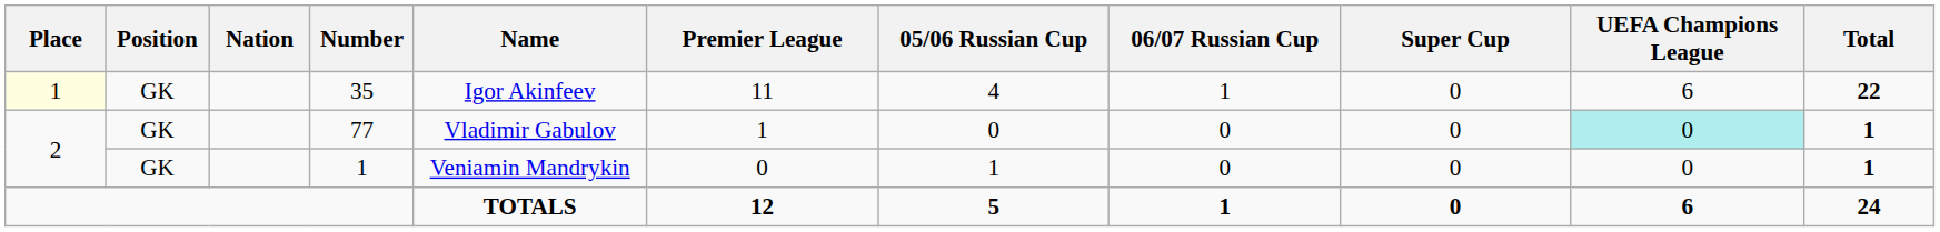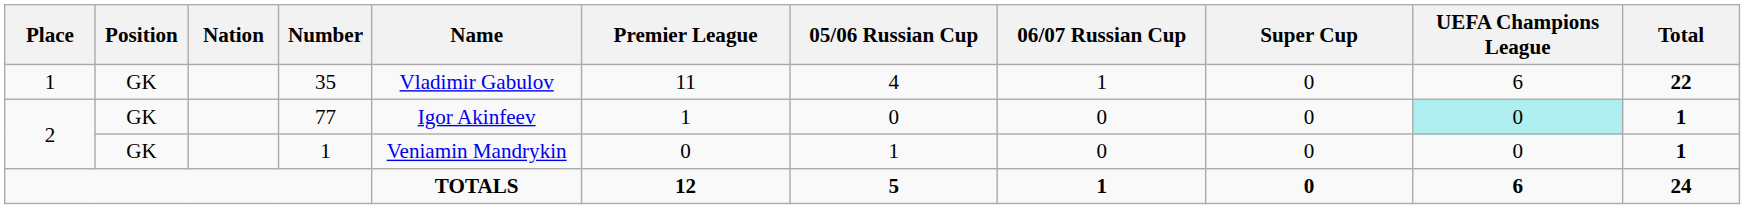35 | Place: lightyellow background -> no background
35 | Name: Igor Akinfeev -> Vladimir Gabulov
77 | Name: Vladimir Gabulov -> Igor Akinfeev
